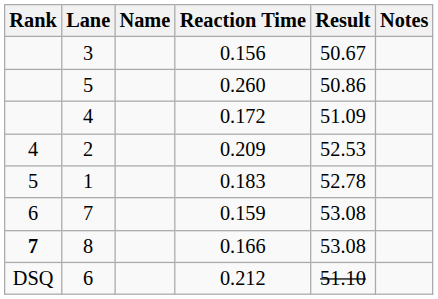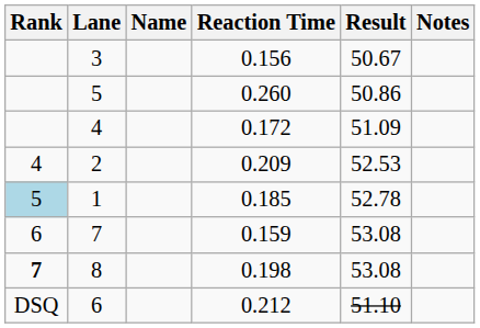1 | Rank: no background -> lightblue background
1 | Reaction Time: 0.183 -> 0.185
8 | Reaction Time: 0.166 -> 0.198
